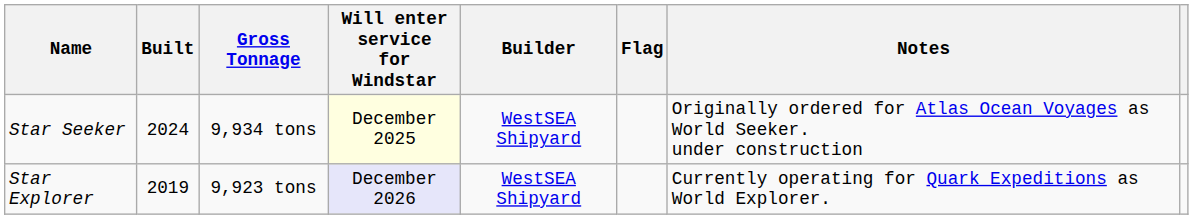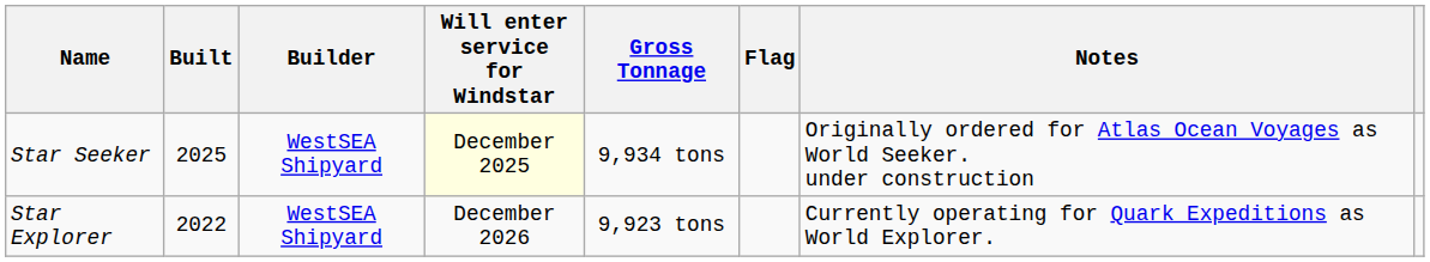columns swapped: Builder <-> Gross Tonnage
Star Seeker | Built: 2024 -> 2025
Star Explorer | Built: 2019 -> 2022
Star Explorer | Will enter service for Windstar: lavender background -> no background
